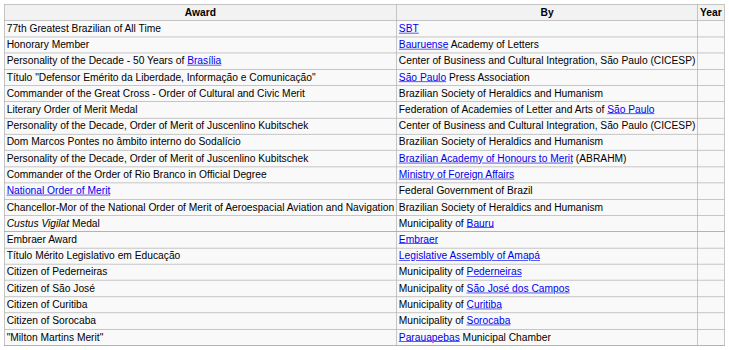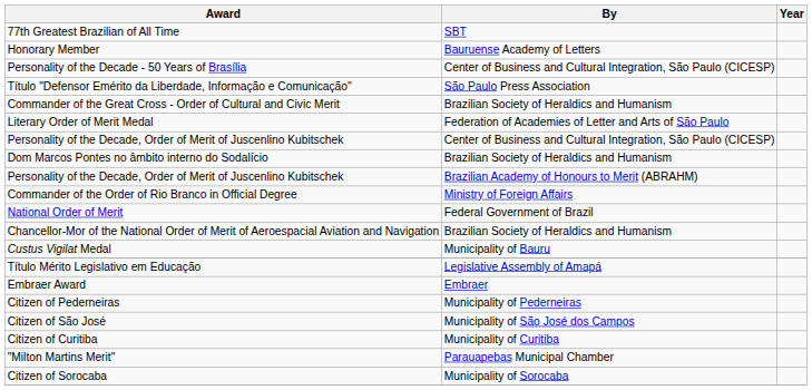rows swapped: Embraer Award <-> Título Mérito Legislativo em Educação
rows swapped: Citizen of Sorocaba <-> "Milton Martins Merit"
